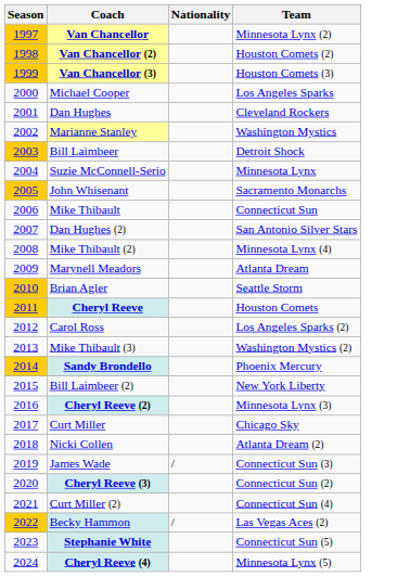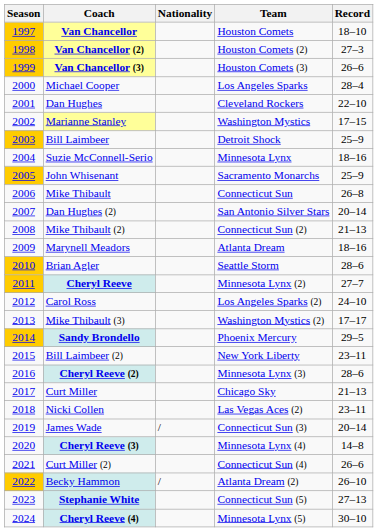+ column: Record | 18–10 | 27–3 | 26–6 | 28–4 | 22–10 | 17–15 | 25–9 | 18–16 | 25–9 | 26–8 | 20–14 | 21–13 | 18–16 | 28–6 | 27–7 | 24–10 | 17–17 | 29–5 | 23–11 | 28–6 | 21–13 | 23–11 | 20–14 | 14–8 | 26–6 | 26–10 | 27–13 | 30–10
Van Chancellor | Team: Minnesota Lynx (2) -> Houston Comets
Mike Thibault (2) | Team: Minnesota Lynx (4) -> Connecticut Sun (2)
Cheryl Reeve | Team: Houston Comets -> Minnesota Lynx (2)
Nicki Collen | Team: Atlanta Dream (2) -> Las Vegas Aces (2)
Cheryl Reeve (3) | Team: Connecticut Sun (2) -> Minnesota Lynx (4)
Becky Hammon | Team: Las Vegas Aces (2) -> Atlanta Dream (2)
